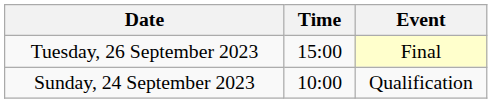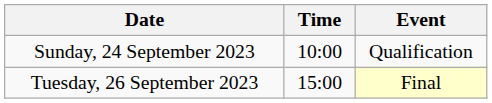rows swapped: Sunday, 24 September 2023 <-> Tuesday, 26 September 2023
